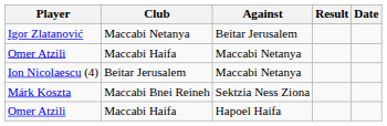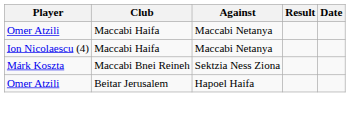- row: Igor Zlatanović | Maccabi Netanya | Beitar Jerusalem
Ion Nicolaescu (4) | Club: Beitar Jerusalem -> Maccabi Haifa
Omer Atzili / Hapoel Haifa | Club: Maccabi Haifa -> Beitar Jerusalem
